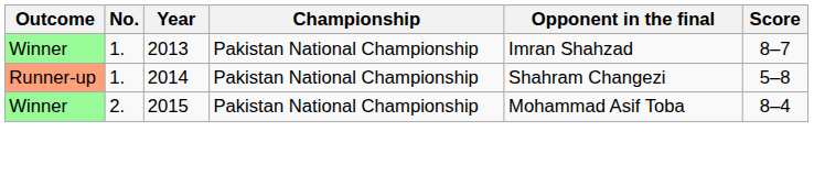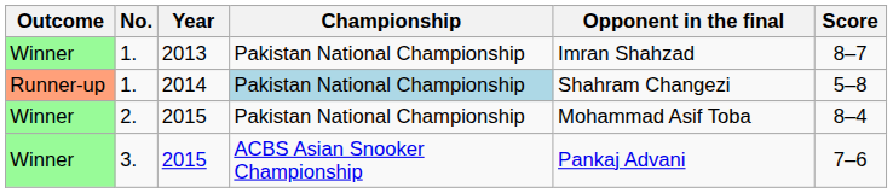1. / 2014 | Championship: no background -> lightblue background
+ row: Winner | 3. | 2015 | ACBS Asian Snooker Championship | Pankaj Advani | 7–6
